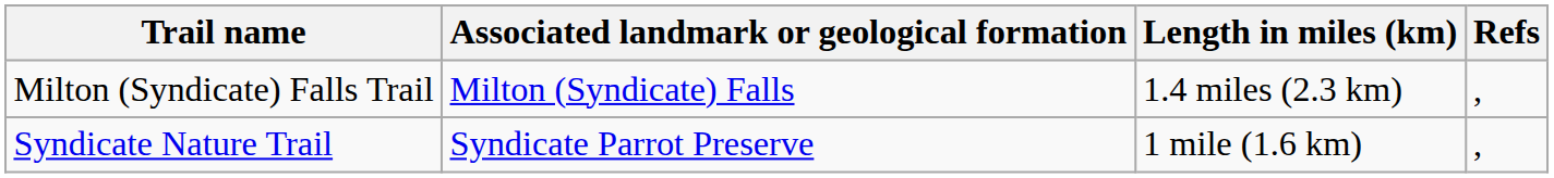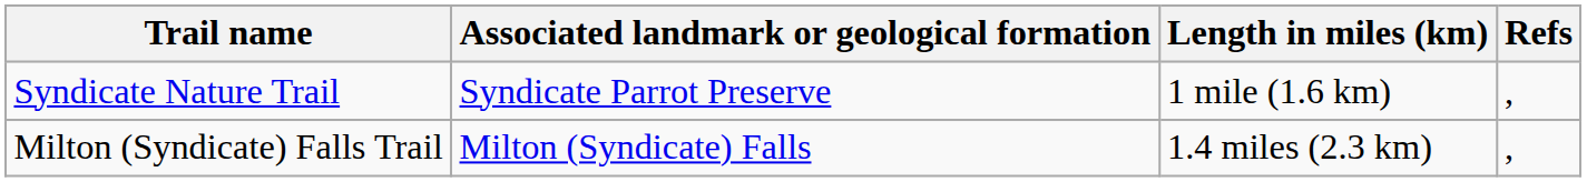rows swapped: Milton (Syndicate) Falls Trail <-> Syndicate Nature Trail
